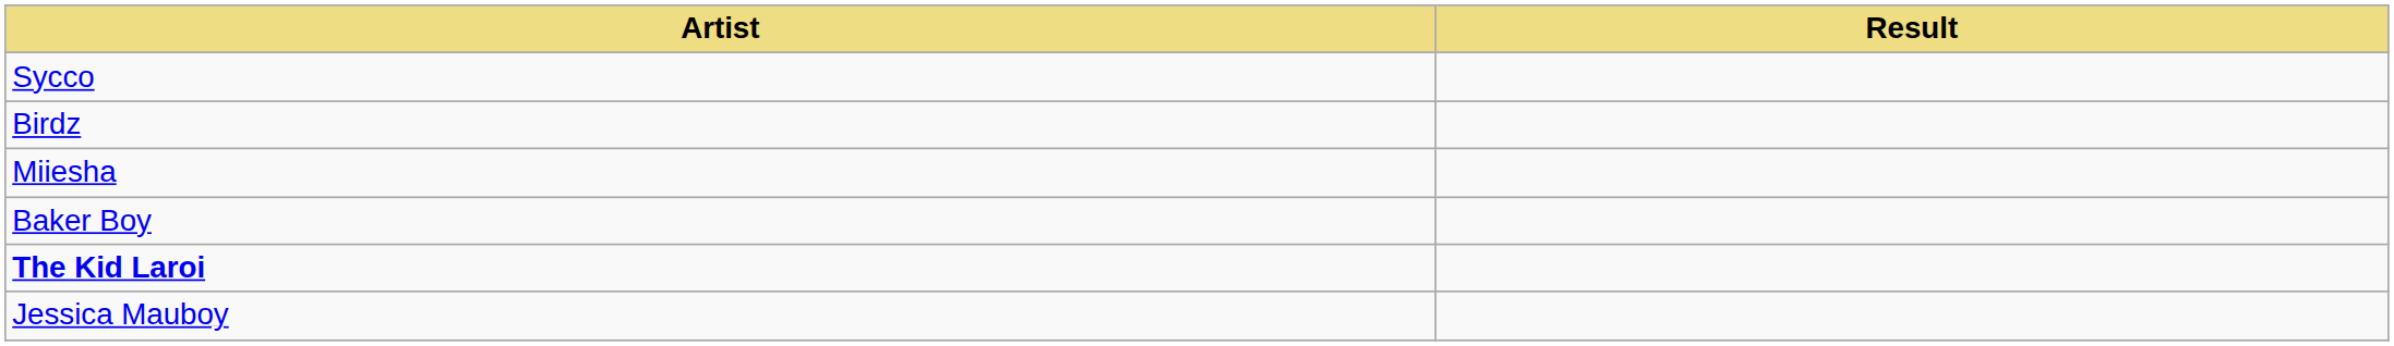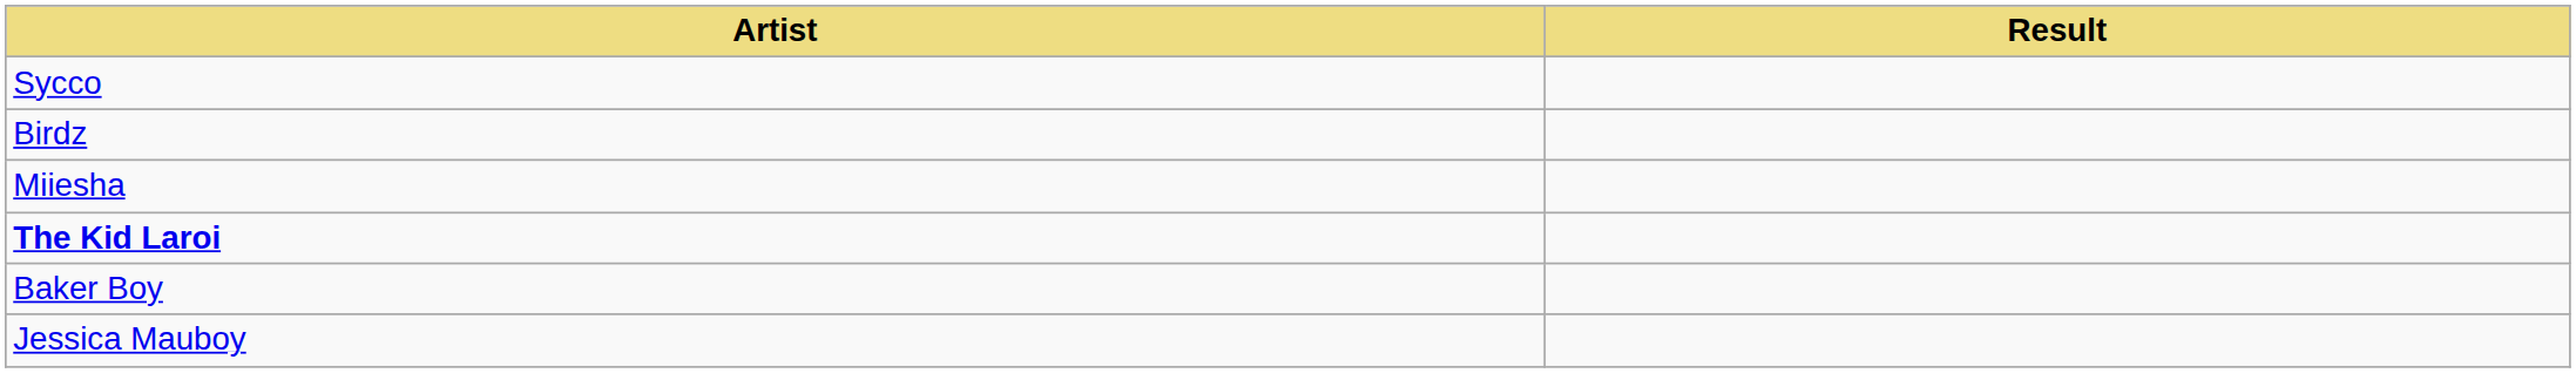rows swapped: Baker Boy <-> The Kid Laroi
